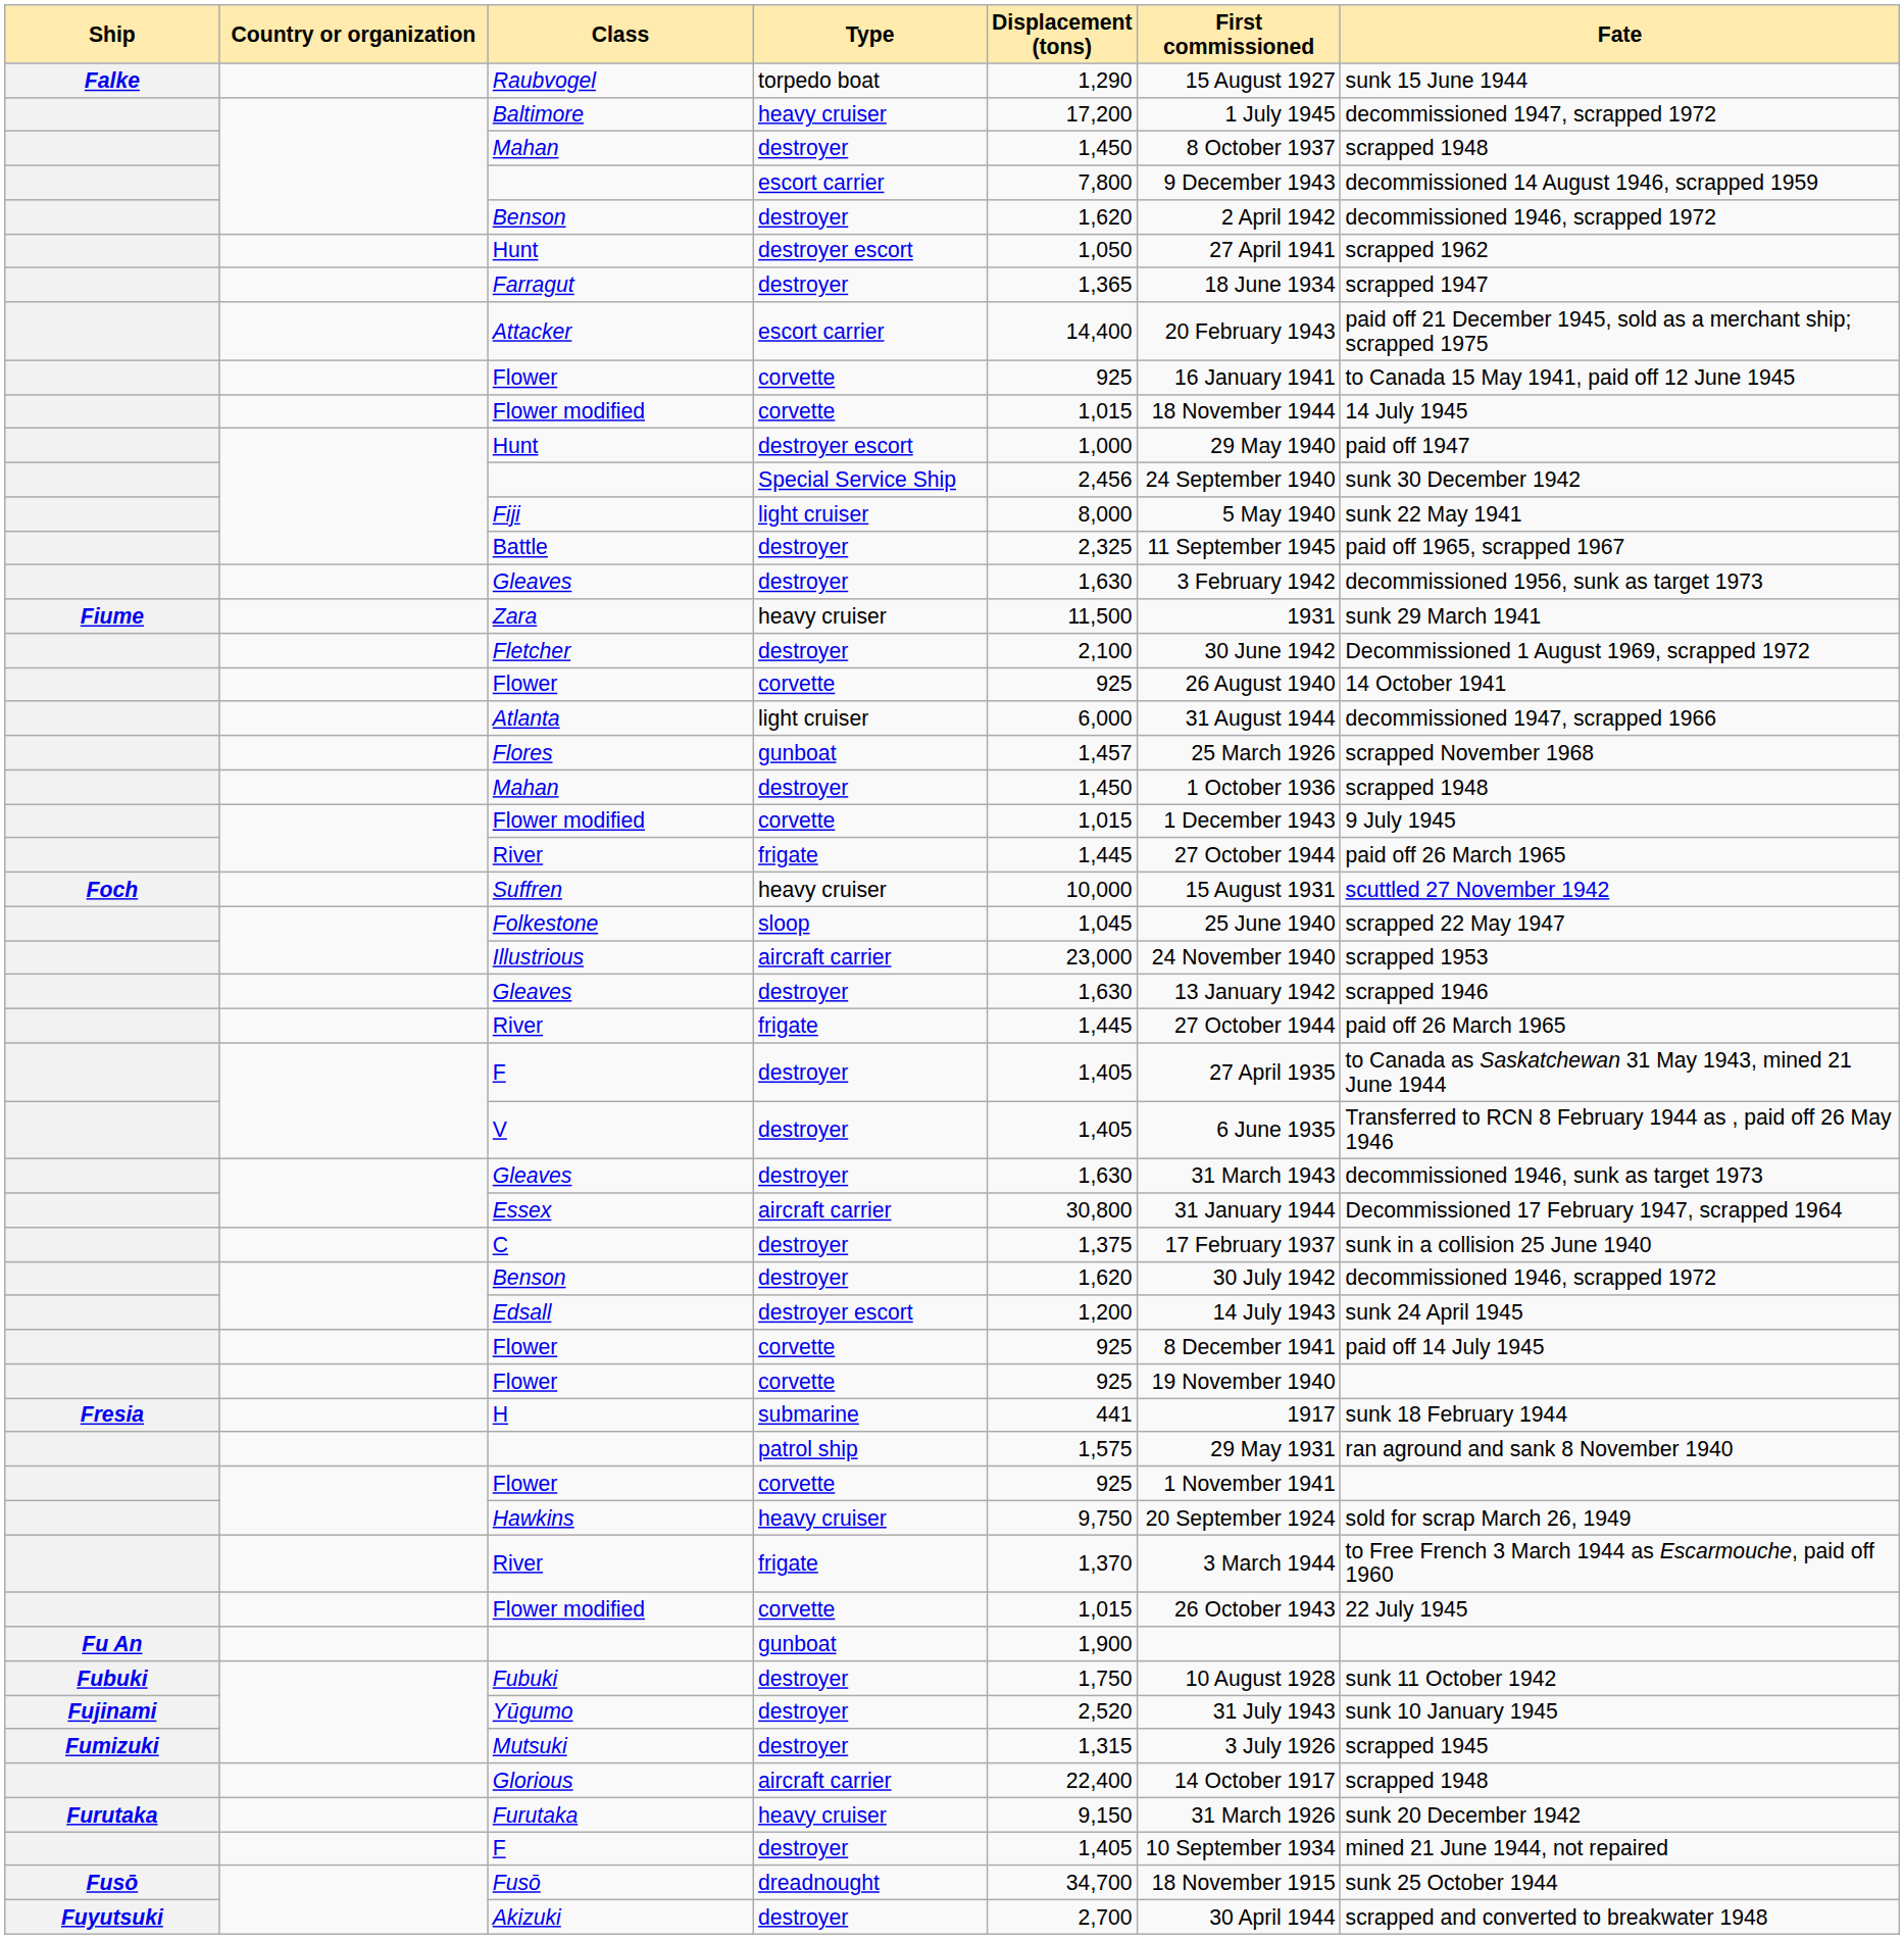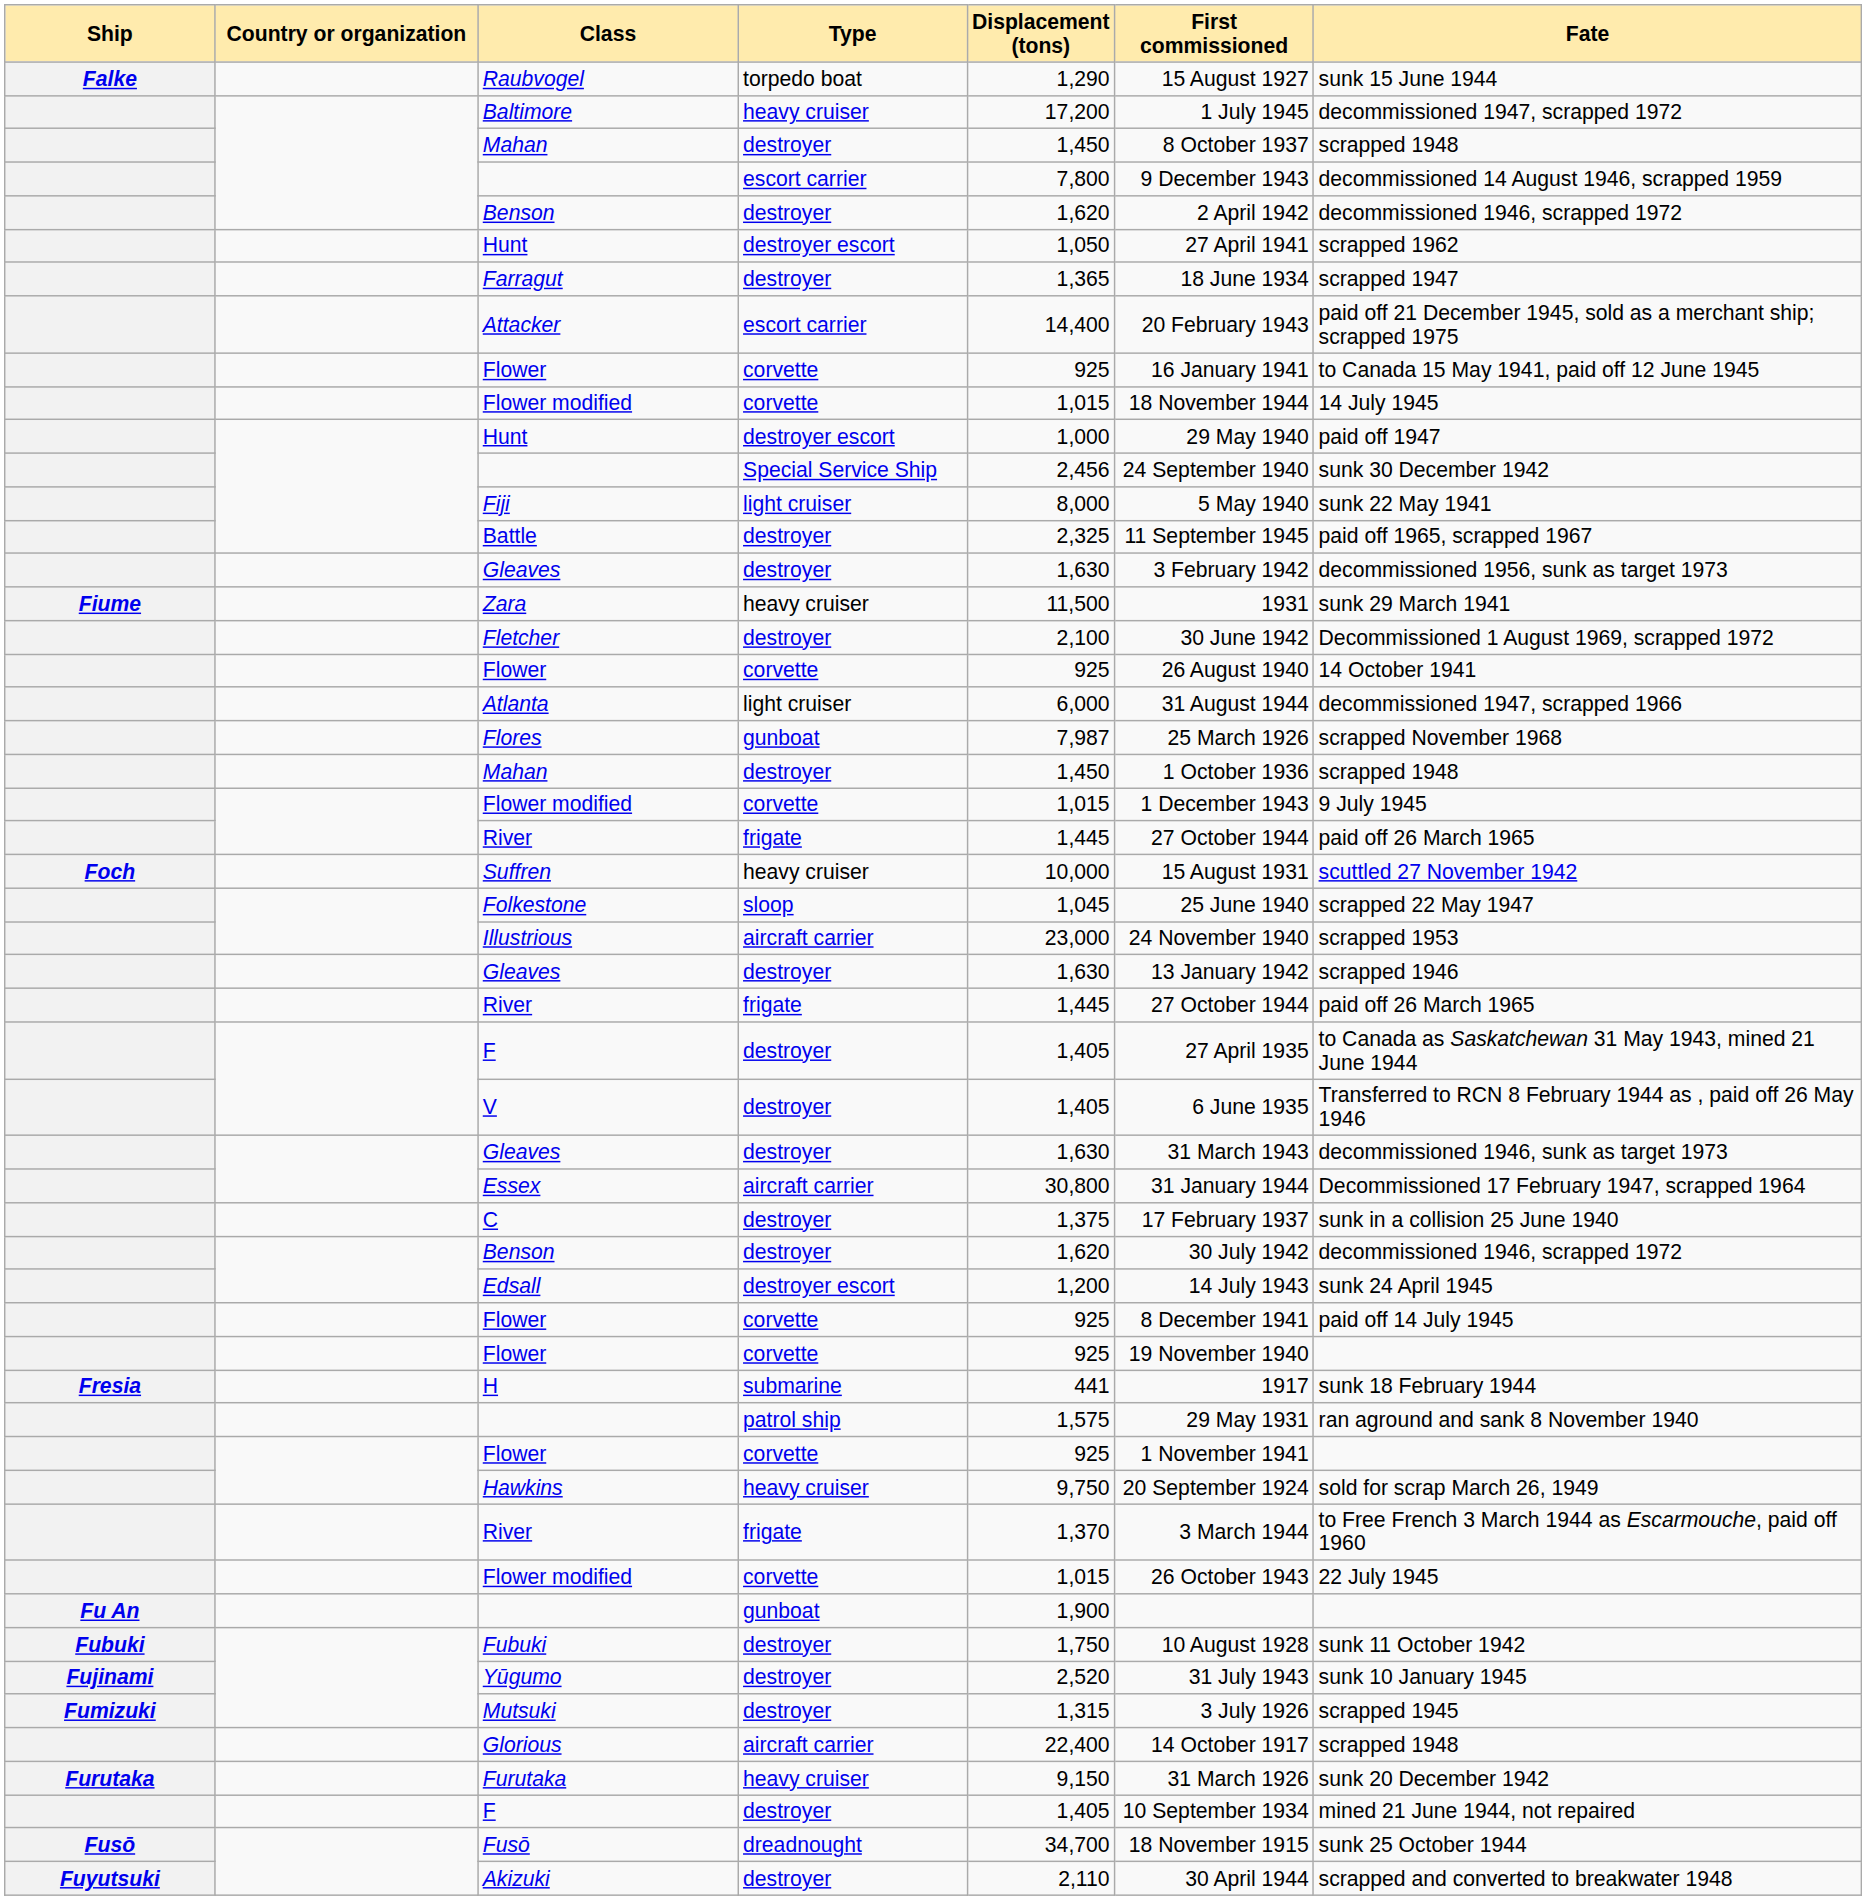Flores | Displacement (tons): 1,457 -> 7,987
Akizuki | Displacement (tons): 2,700 -> 2,110
